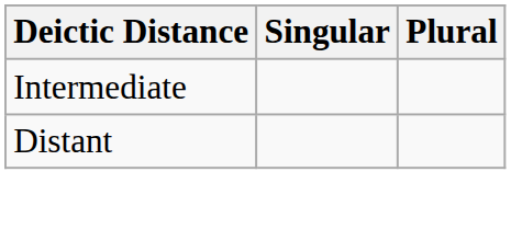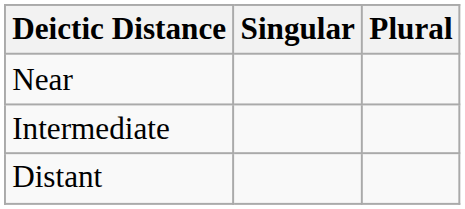+ row: Near
